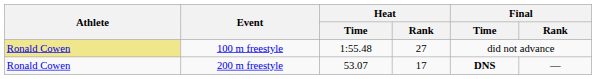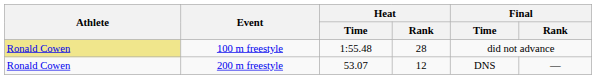100 m freestyle | Heat / Rank: 27 -> 28
200 m freestyle | Heat / Rank: 17 -> 12
200 m freestyle | Final / Time: bold -> normal
